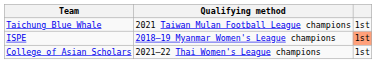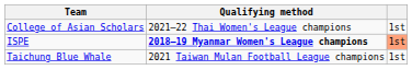rows swapped: Taichung Blue Whale <-> College of Asian Scholars
ISPE | Qualifying method: normal -> bold
